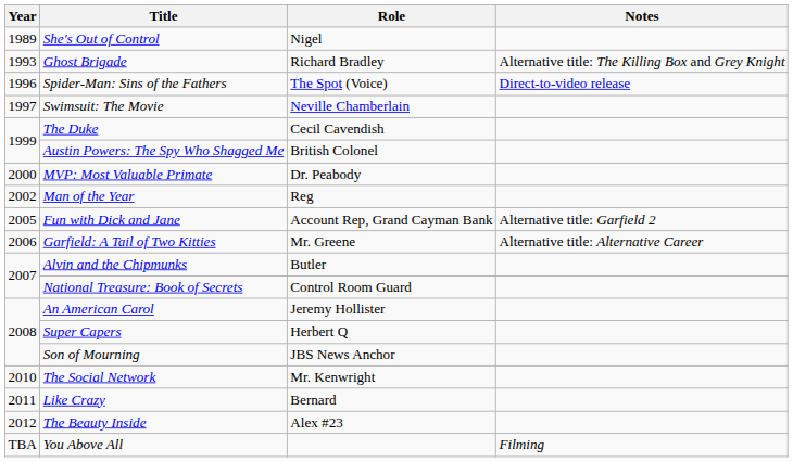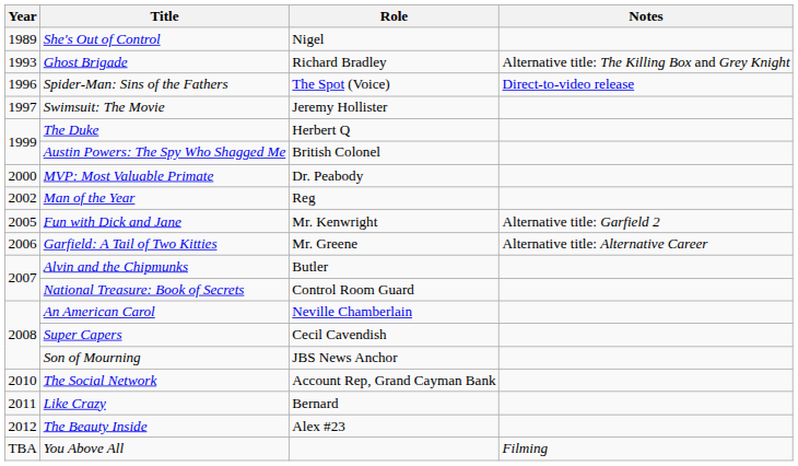Swimsuit: The Movie | Role: Neville Chamberlain -> Jeremy Hollister
The Duke | Role: Cecil Cavendish -> Herbert Q
Fun with Dick and Jane | Role: Account Rep, Grand Cayman Bank -> Mr. Kenwright
An American Carol | Role: Jeremy Hollister -> Neville Chamberlain
Super Capers | Role: Herbert Q -> Cecil Cavendish
The Social Network | Role: Mr. Kenwright -> Account Rep, Grand Cayman Bank
